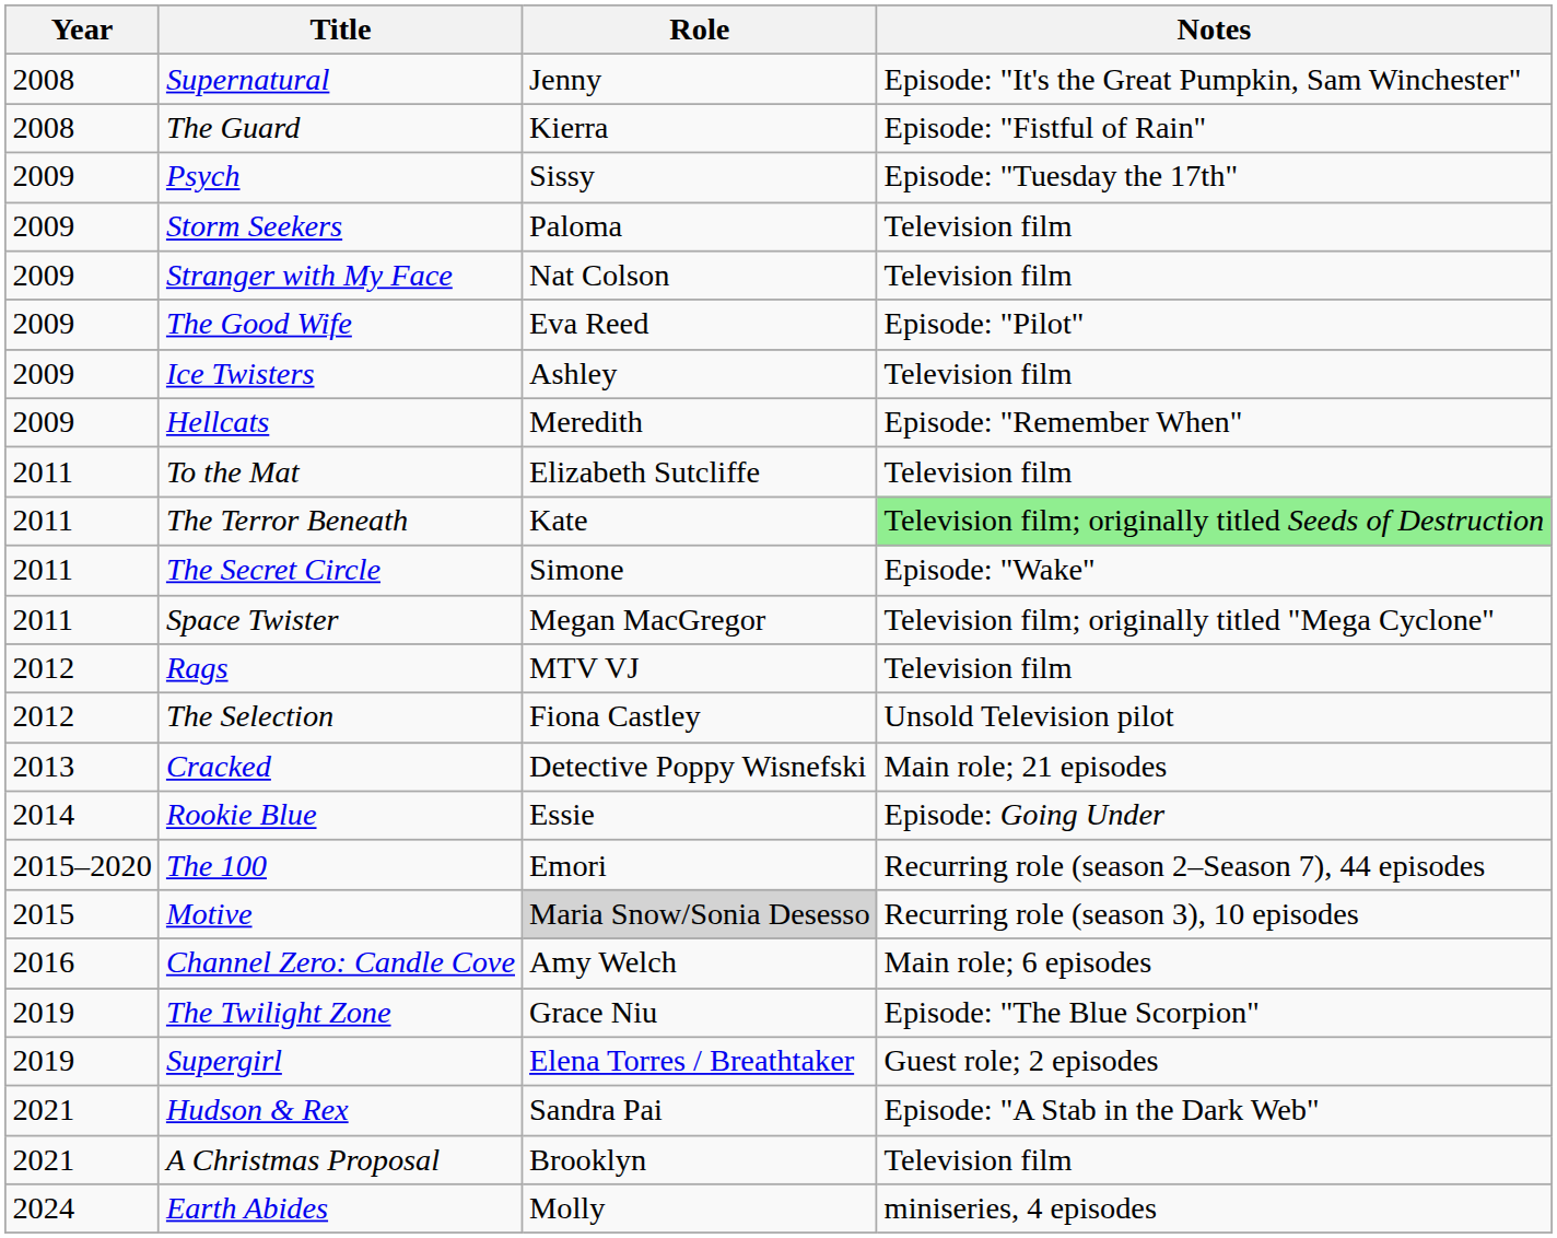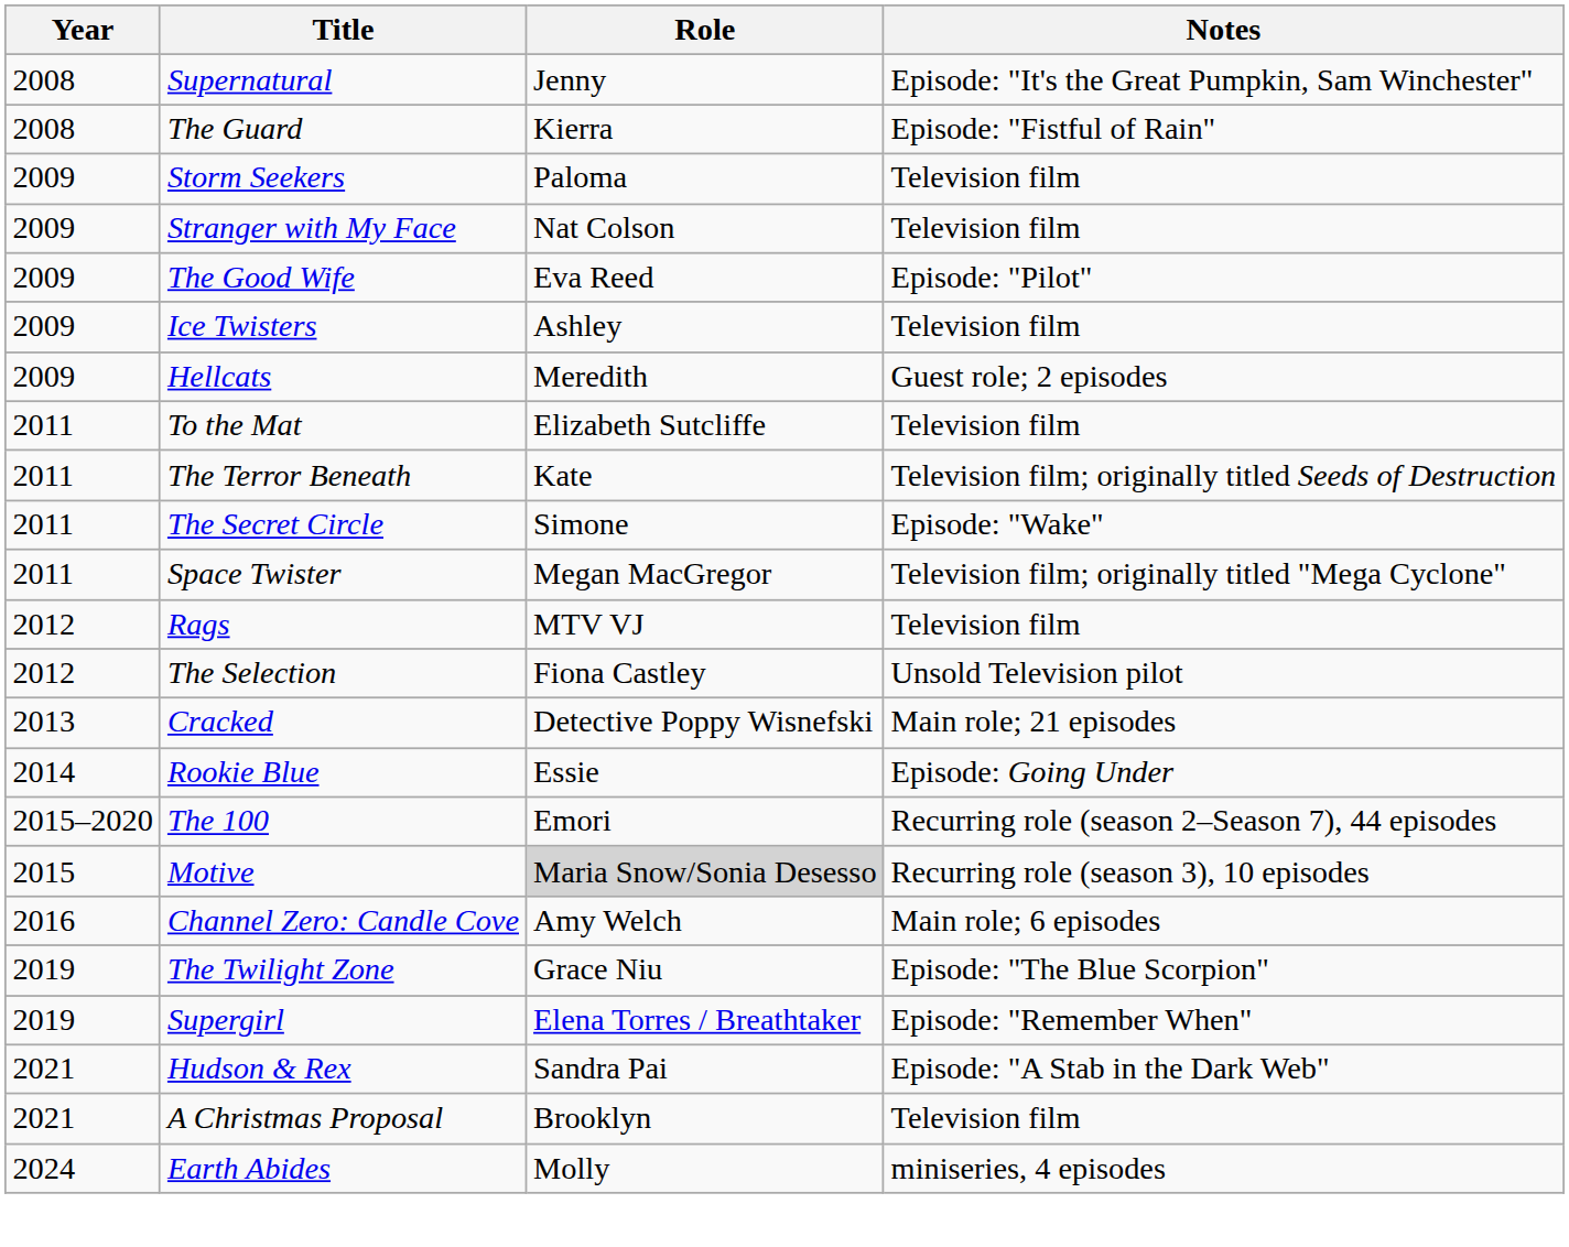- row: 2009 | Psych | Sissy | Episode: "Tuesday the 17th"
Hellcats | Notes: Episode: "Remember When" -> Guest role; 2 episodes
The Terror Beneath | Notes: lightgreen background -> no background
Supergirl | Notes: Guest role; 2 episodes -> Episode: "Remember When"
